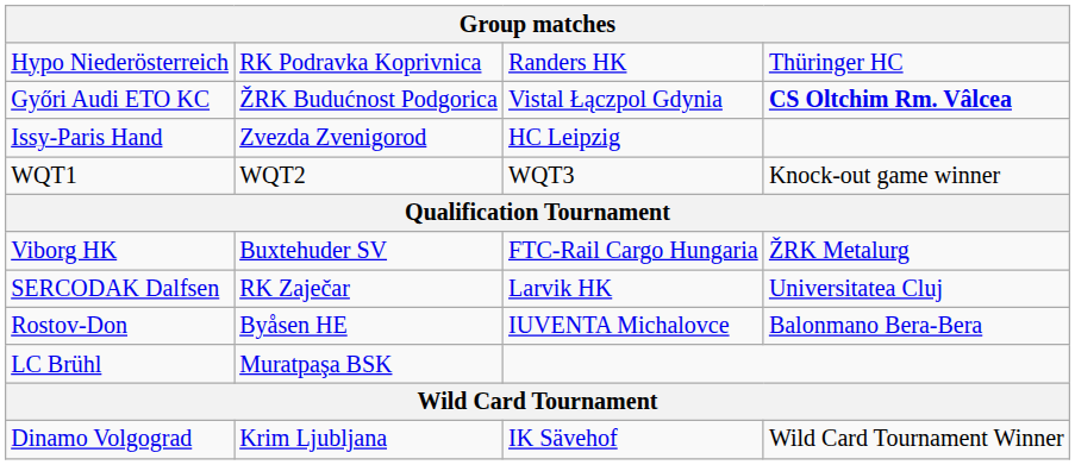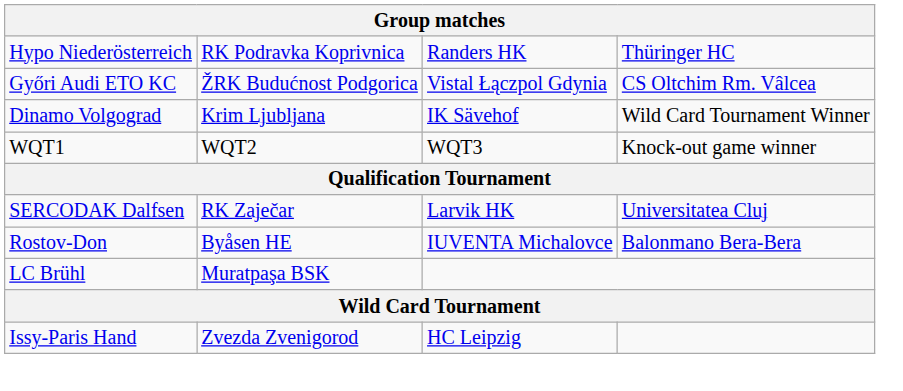Győri Audi ETO KC | column 4: bold -> normal
rows swapped: Dinamo Volgograd <-> Issy-Paris Hand
- row: Viborg HK | Buxtehuder SV | FTC-Rail Cargo Hungaria | ŽRK Metalurg
